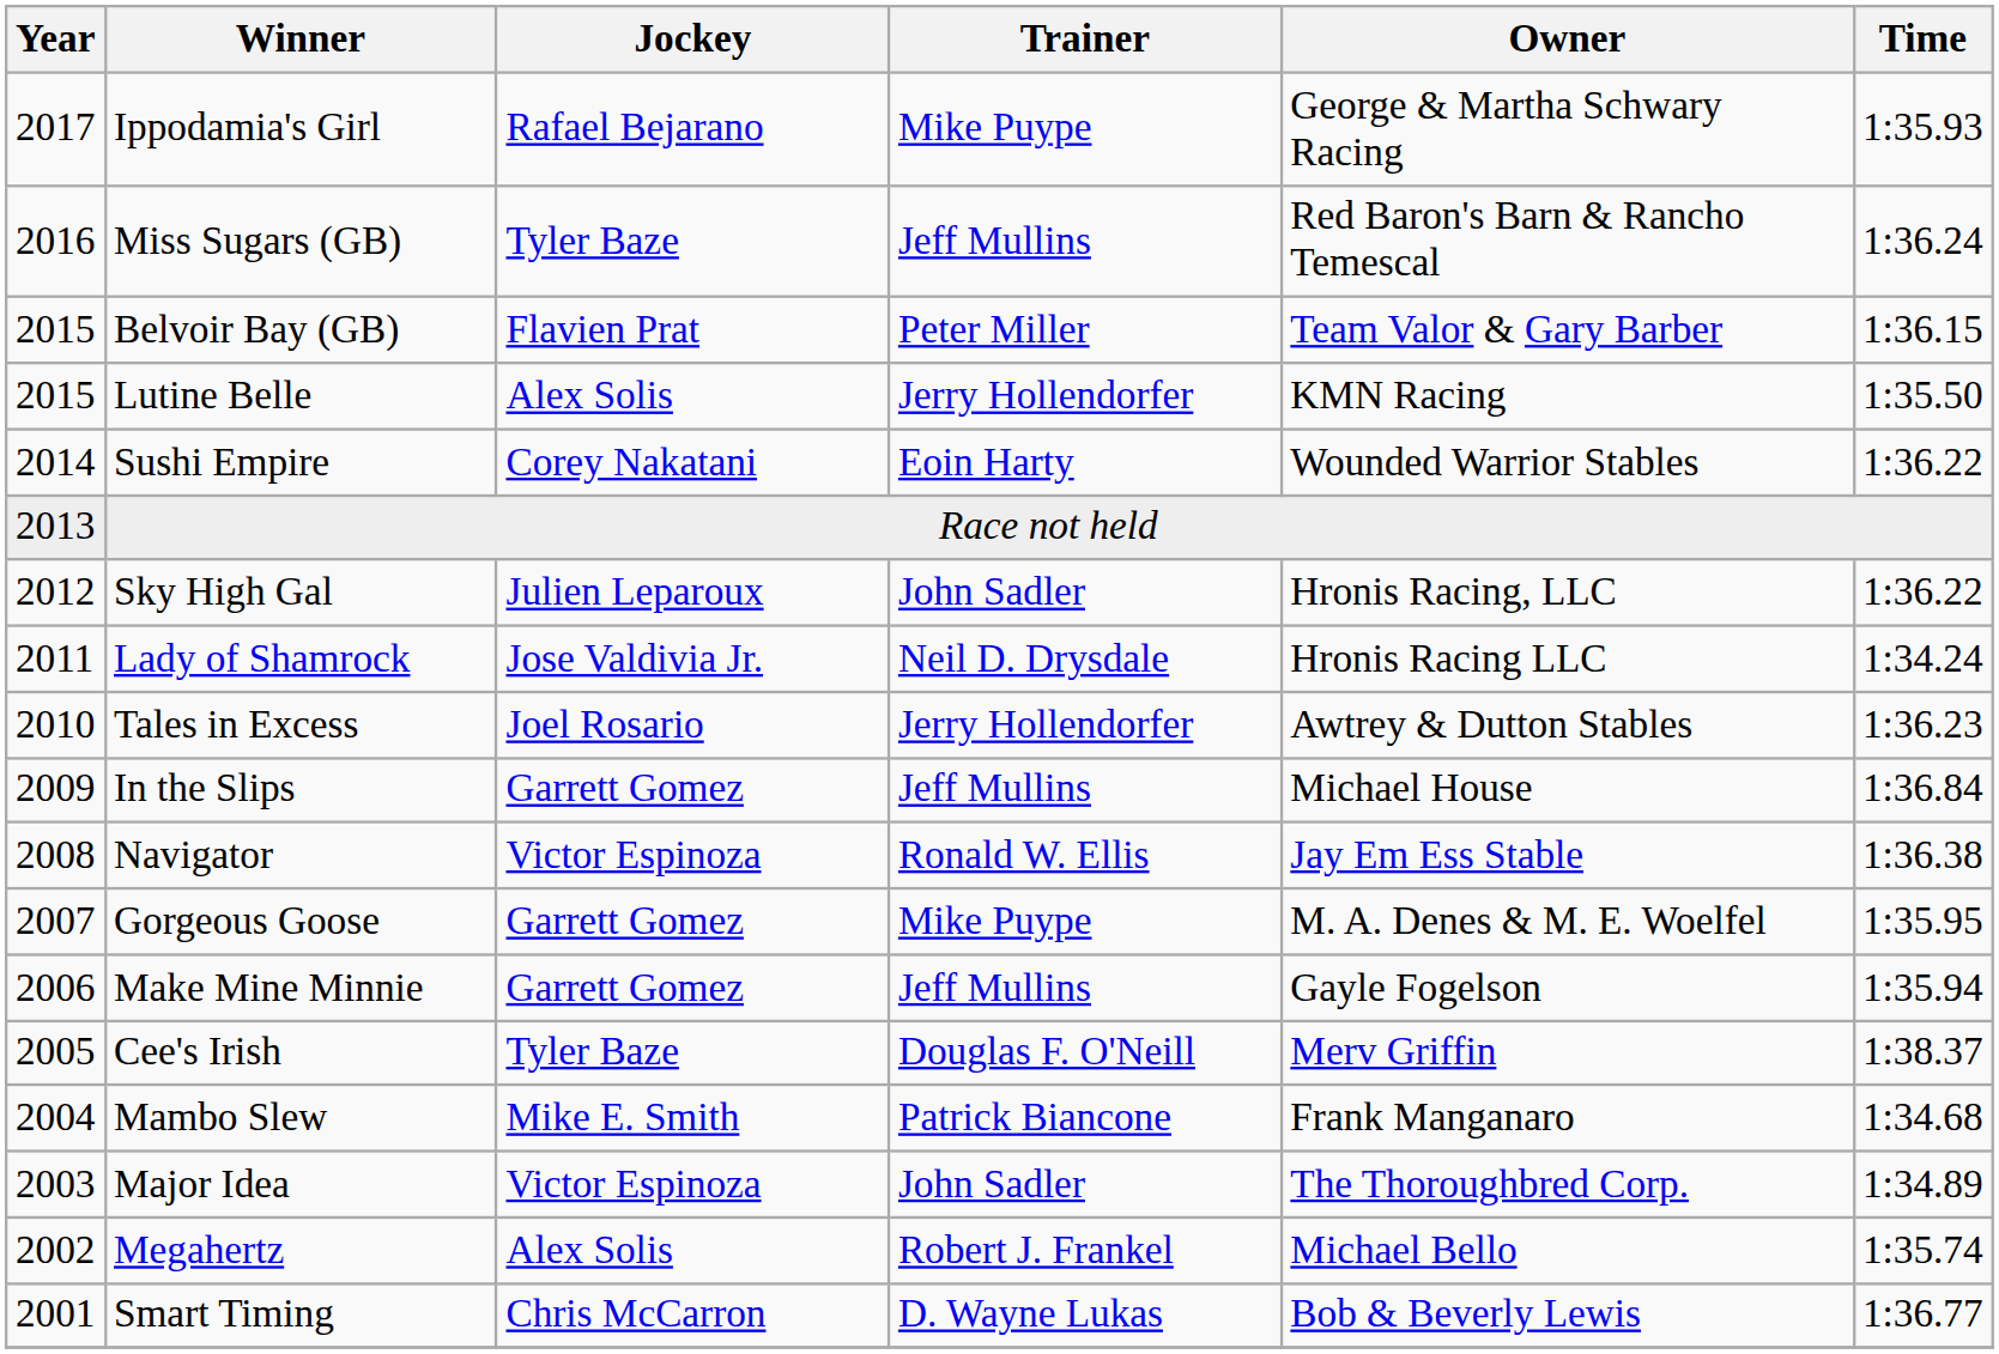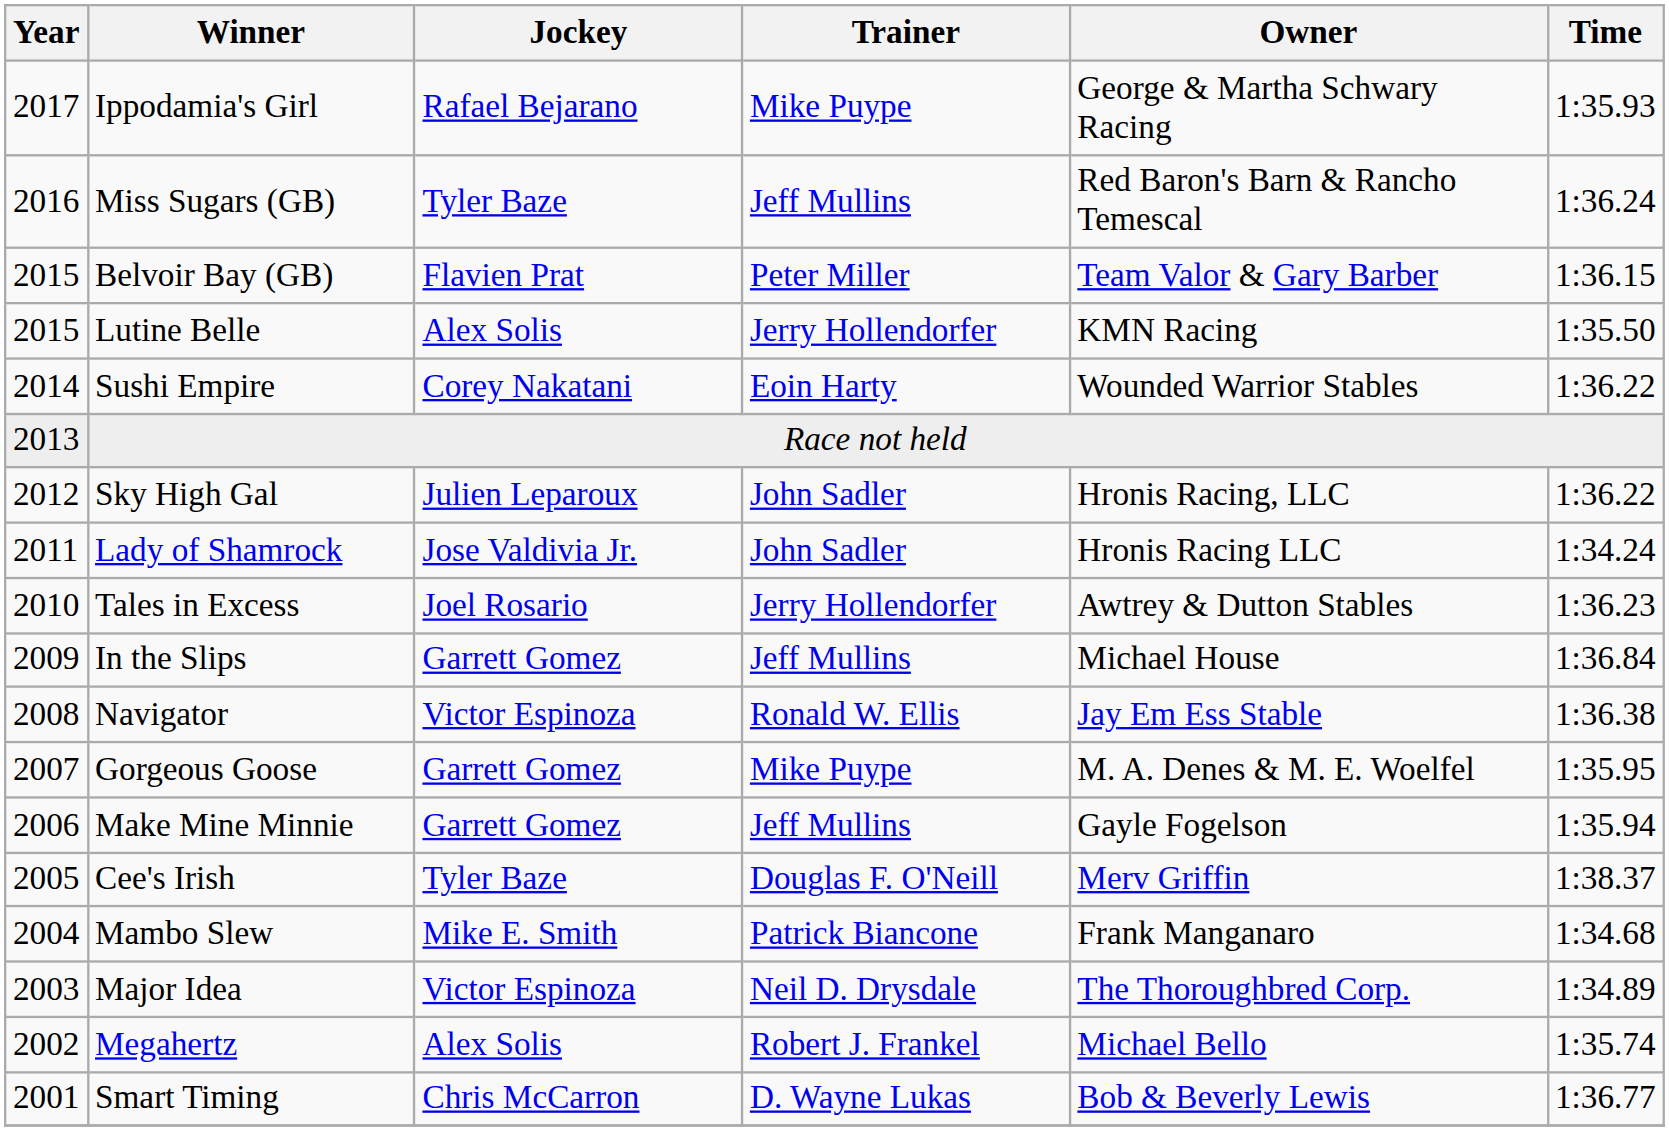Lady of Shamrock | Trainer: Neil D. Drysdale -> John Sadler
Major Idea | Trainer: John Sadler -> Neil D. Drysdale
